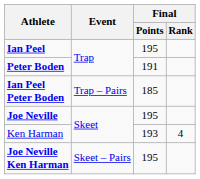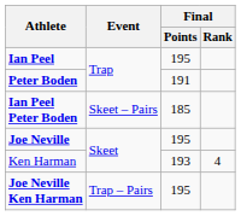Ian Peel Peter Boden | Event: Trap – Pairs -> Skeet – Pairs
Joe Neville Ken Harman | Event: Skeet – Pairs -> Trap – Pairs
